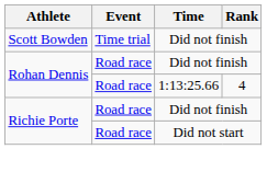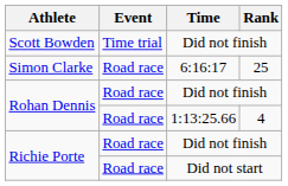+ row: Simon Clarke | Road race | 6:16:17 | 25
